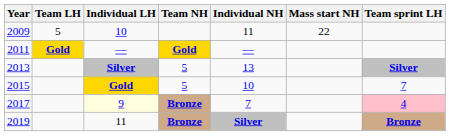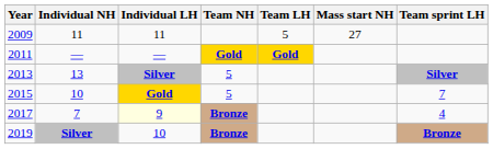columns swapped: Individual NH <-> Team LH
2009 | Individual LH: 10 -> 11
2009 | Mass start NH: 22 -> 27
2017 | Team sprint LH: pink background -> no background
2019 | Individual LH: 11 -> 10
